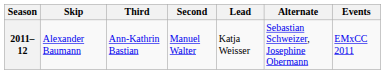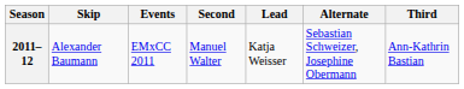columns swapped: Third <-> Events
